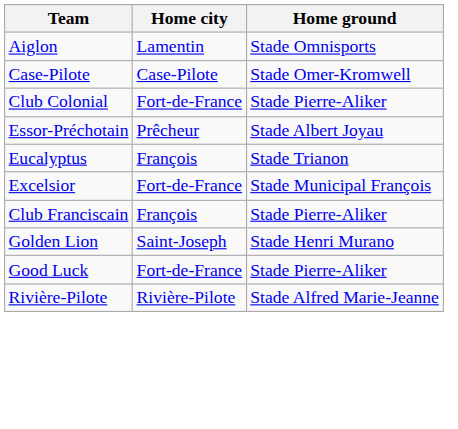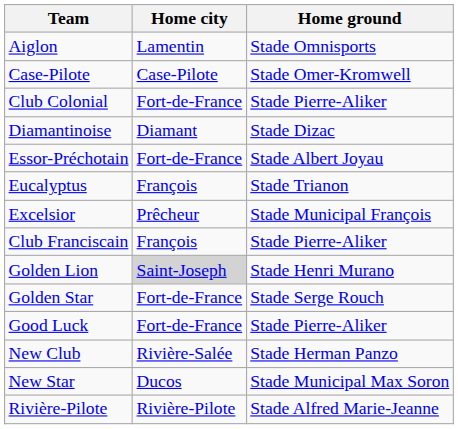+ row: Diamantinoise | Diamant | Stade Dizac
Essor-Préchotain | Home city: Prêcheur -> Fort-de-France
Excelsior | Home city: Fort-de-France -> Prêcheur
Golden Lion | Home city: no background -> lightgrey background
+ row: Golden Star | Fort-de-France | Stade Serge Rouch
+ row: New Club | Rivière-Salée | Stade Herman Panzo
+ row: New Star | Ducos | Stade Municipal Max Soron
